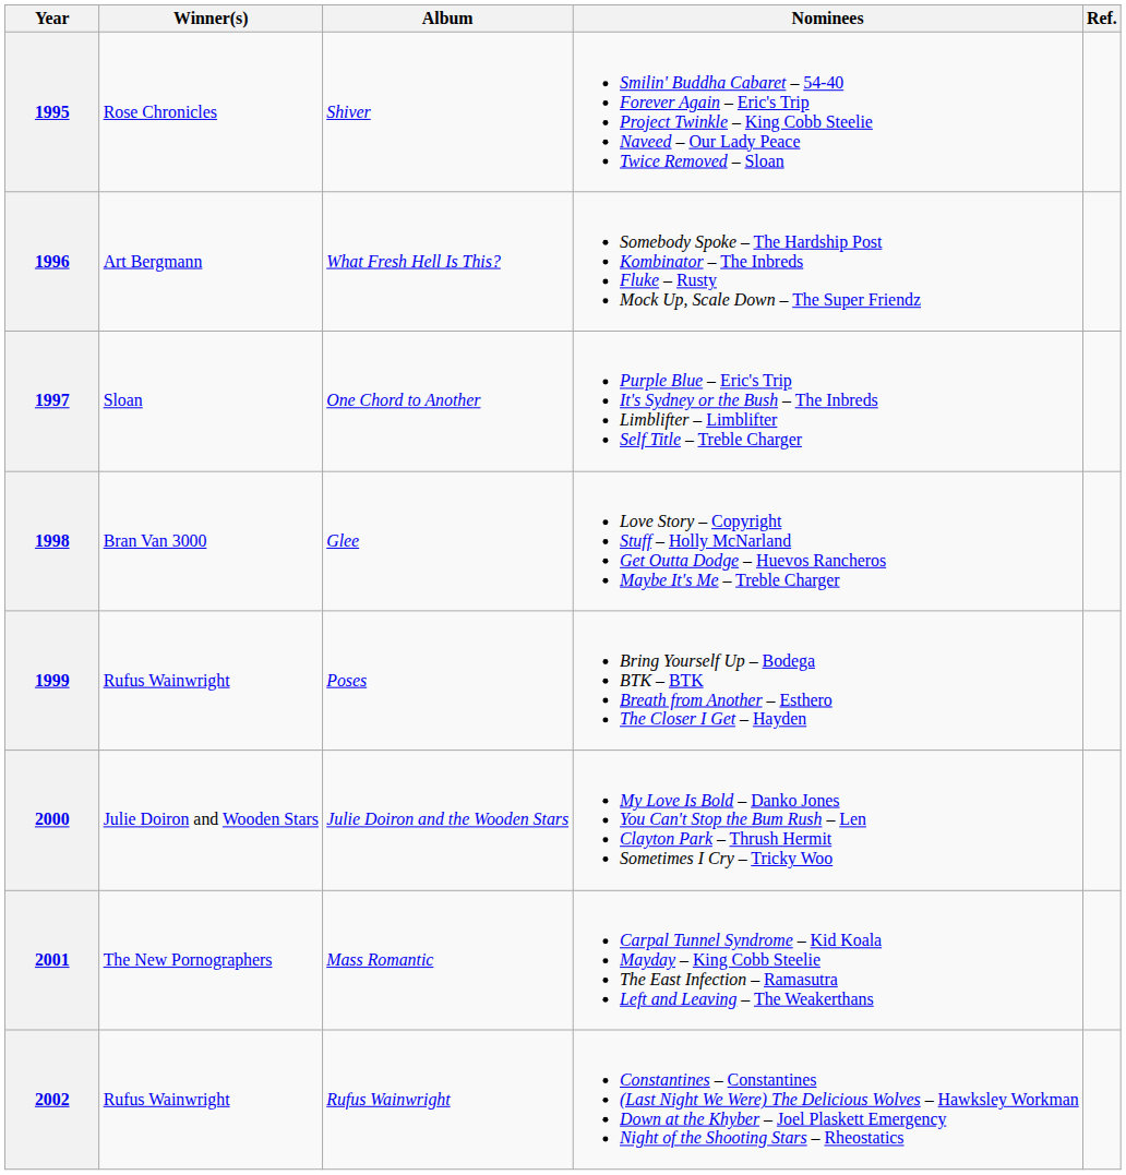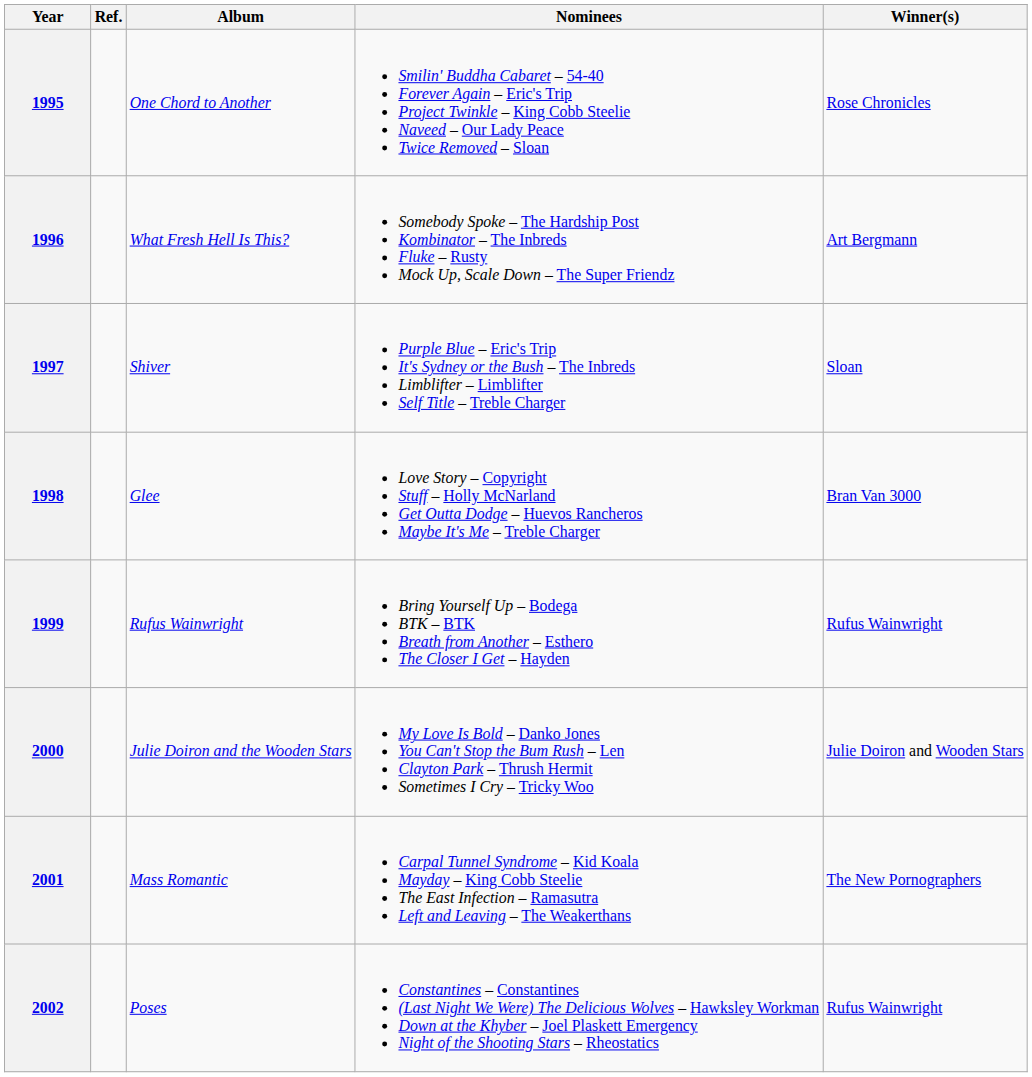columns swapped: Winner(s) <-> Ref.
1995 | Album: Shiver -> One Chord to Another
1997 | Album: One Chord to Another -> Shiver
1999 | Album: Poses -> Rufus Wainwright
2002 | Album: Rufus Wainwright -> Poses
